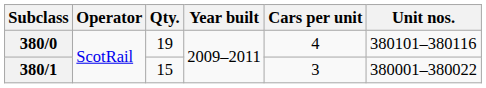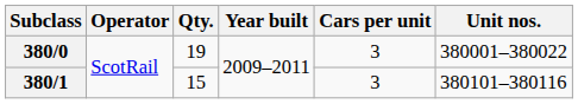380/0 | Cars per unit: 4 -> 3
380/0 | Unit nos.: 380101–380116 -> 380001–380022
380/1 | Unit nos.: 380001–380022 -> 380101–380116
